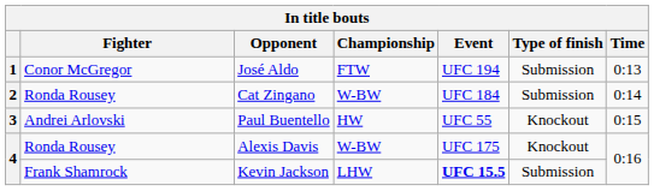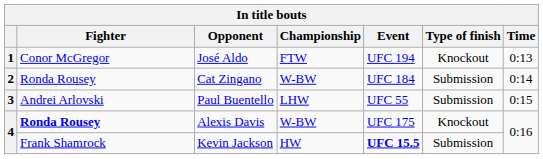José Aldo | Type of finish: Submission -> Knockout
Paul Buentello | Championship: HW -> LHW
Paul Buentello | Type of finish: Knockout -> Submission
Alexis Davis | Fighter: normal -> bold
Kevin Jackson | Championship: LHW -> HW
